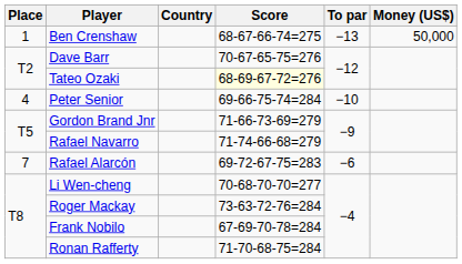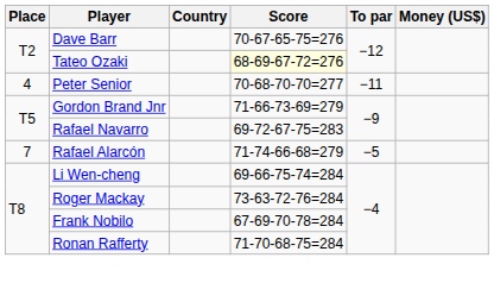- row: 1 | Ben Crenshaw | 68-67-66-74=275 | −13 | 50,000
Peter Senior | Score: 69-66-75-74=284 -> 70-68-70-70=277
Peter Senior | To par: −10 -> −11
Rafael Navarro | Score: 71-74-66-68=279 -> 69-72-67-75=283
Rafael Alarcón | Score: 69-72-67-75=283 -> 71-74-66-68=279
Rafael Alarcón | To par: −6 -> −5
Li Wen-cheng | Score: 70-68-70-70=277 -> 69-66-75-74=284
